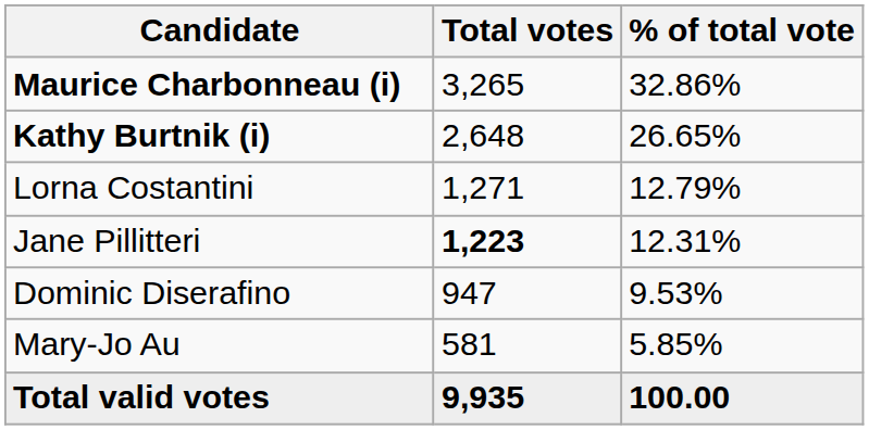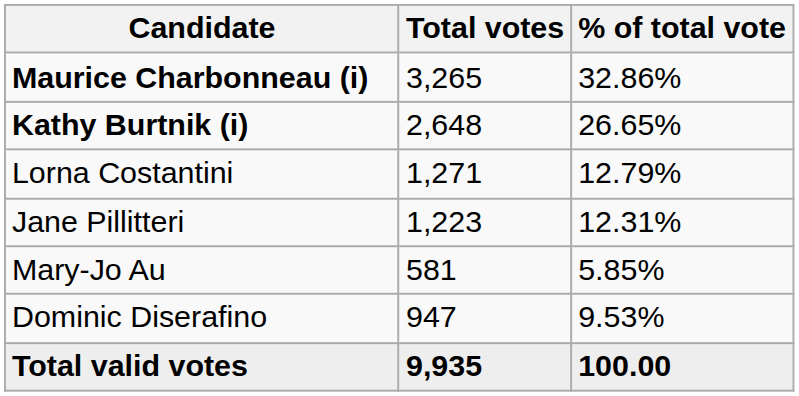Jane Pillitteri | Total votes: bold -> normal
rows swapped: Dominic Diserafino <-> Mary-Jo Au
